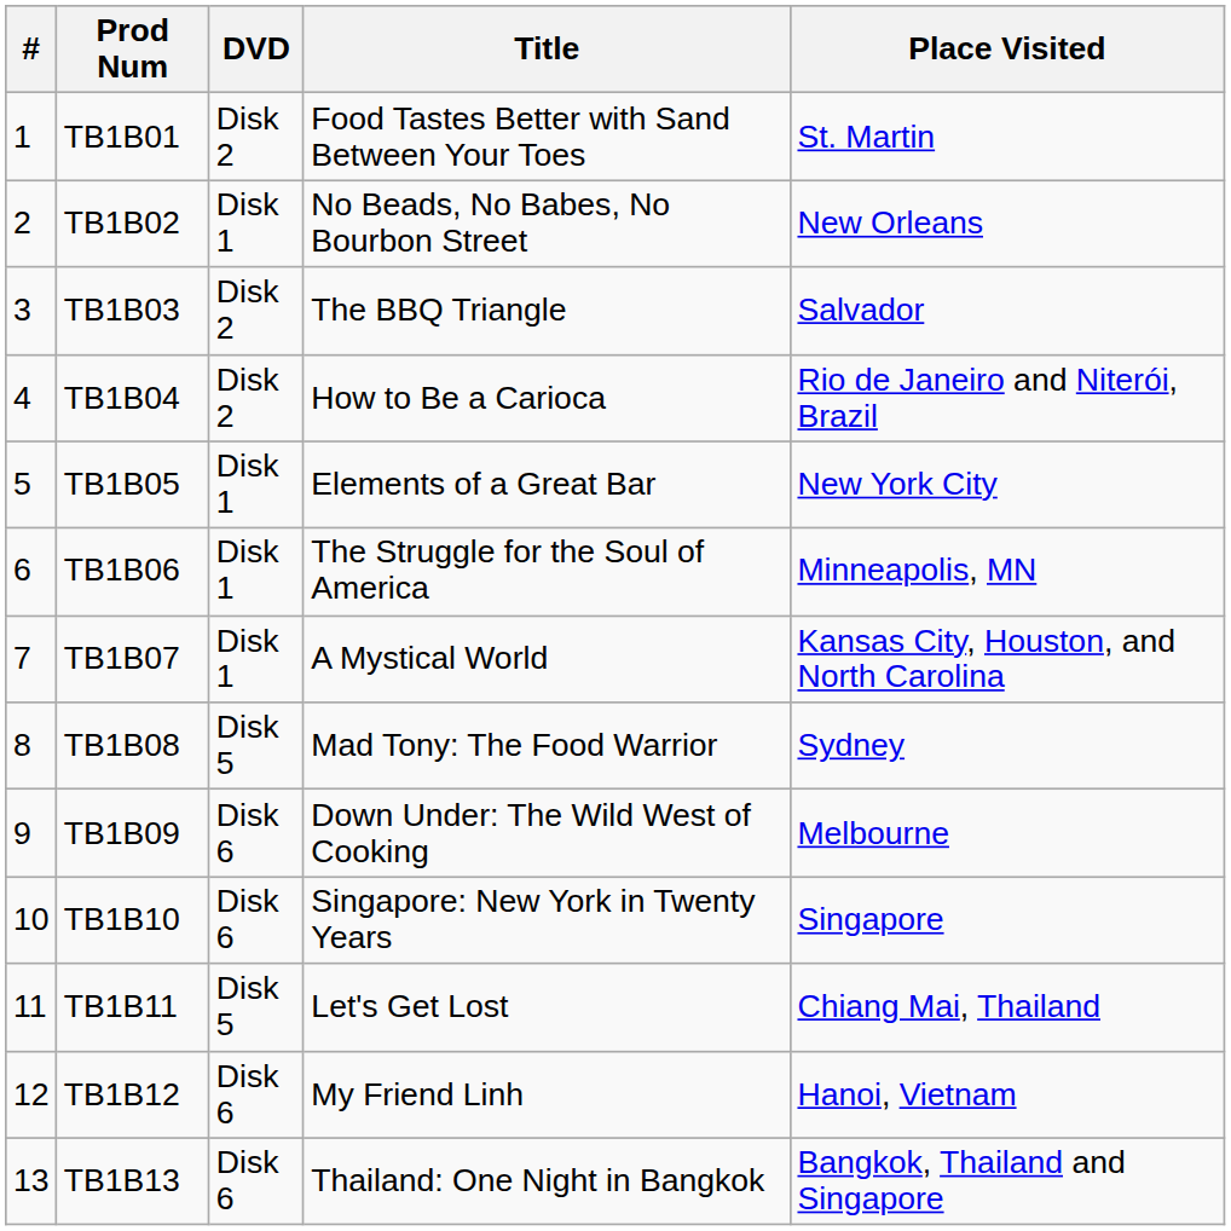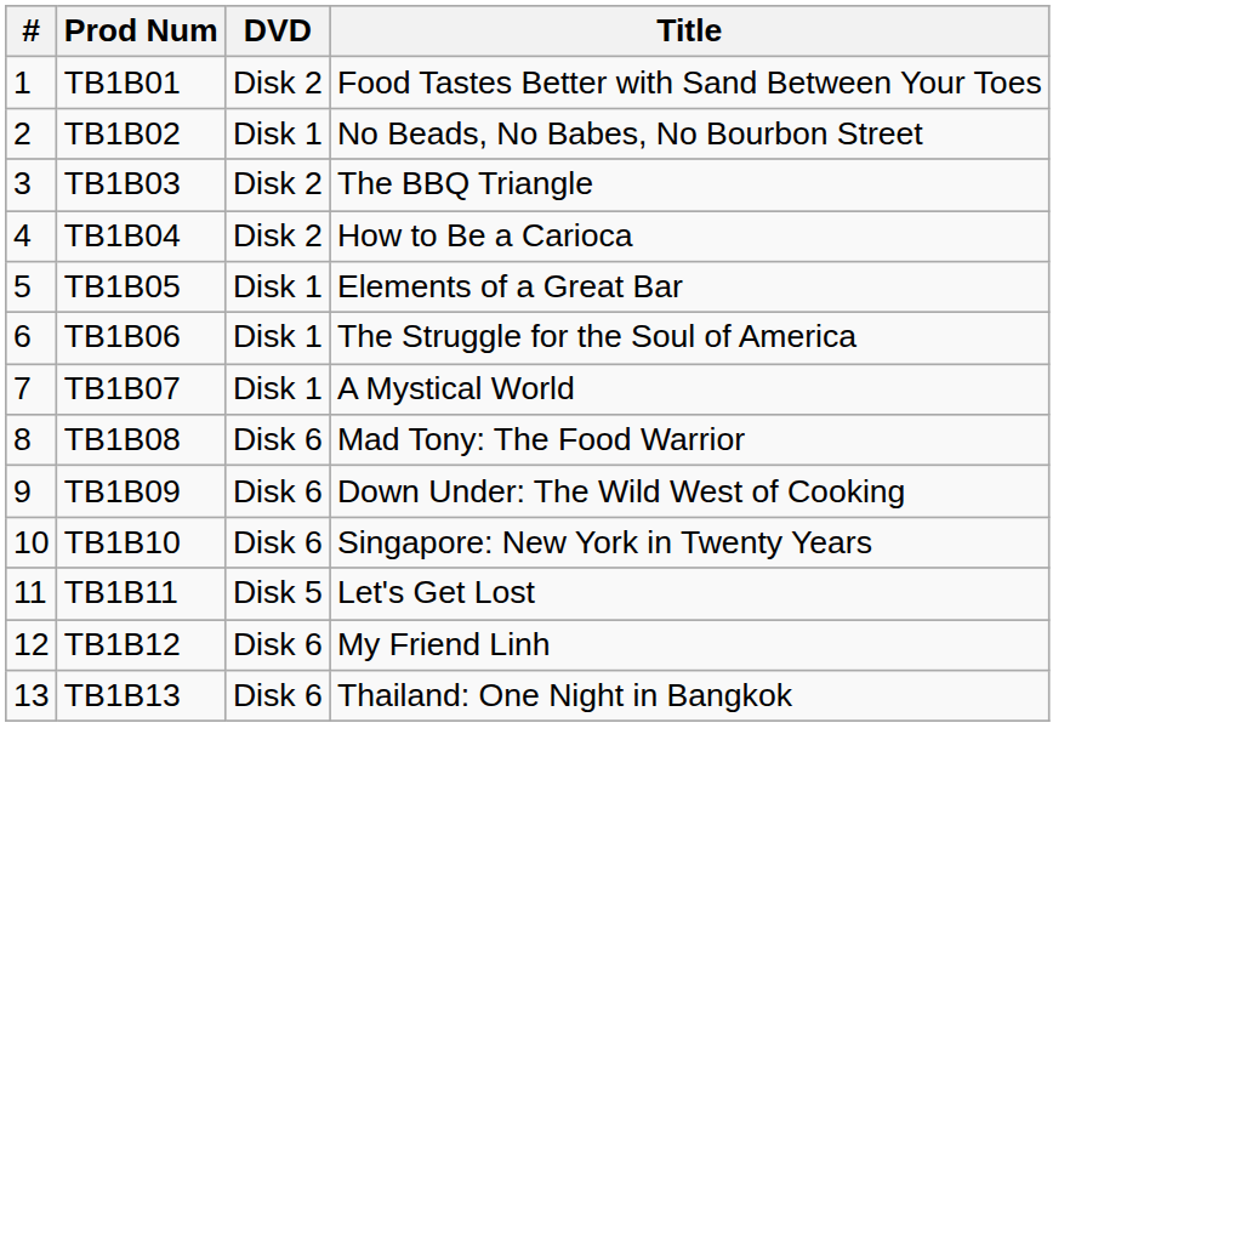- column: Place Visited | St. Martin | New Orleans | Salvador | Rio de Janeiro and Niterói, Brazil | New York City | Minneapolis, MN | Kansas City, Houston, and North Carolina | Sydney | Melbourne | Singapore | Chiang Mai, Thailand | Hanoi, Vietnam | Bangkok, Thailand and Singapore
TB1B08 | DVD: Disk 5 -> Disk 6
